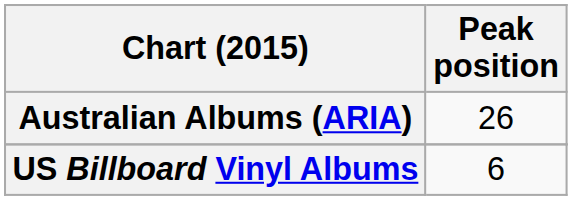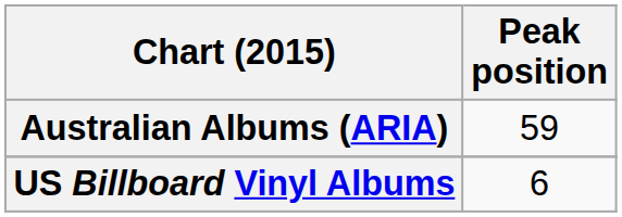Australian Albums (ARIA) | Peak position: 26 -> 59
